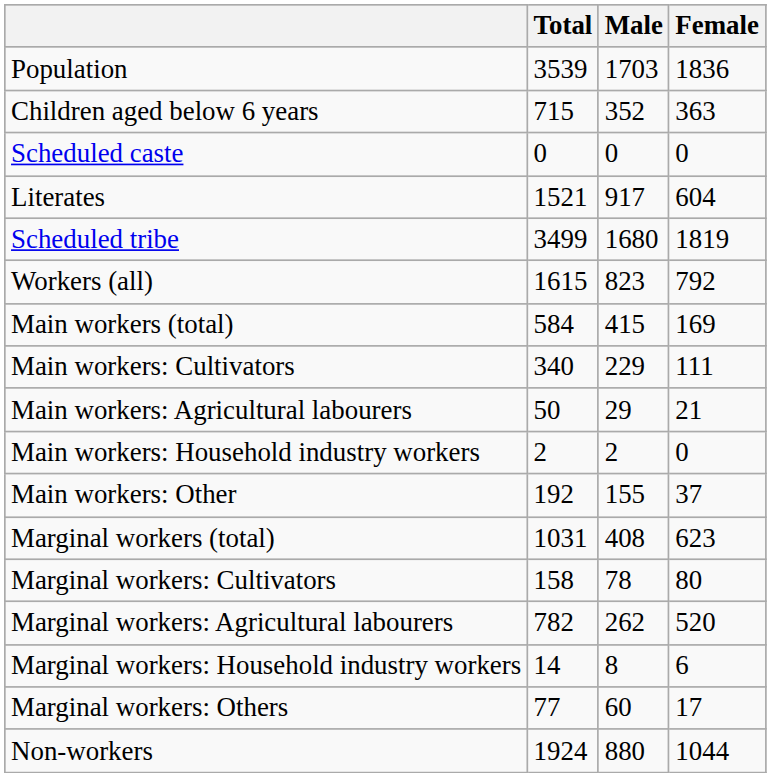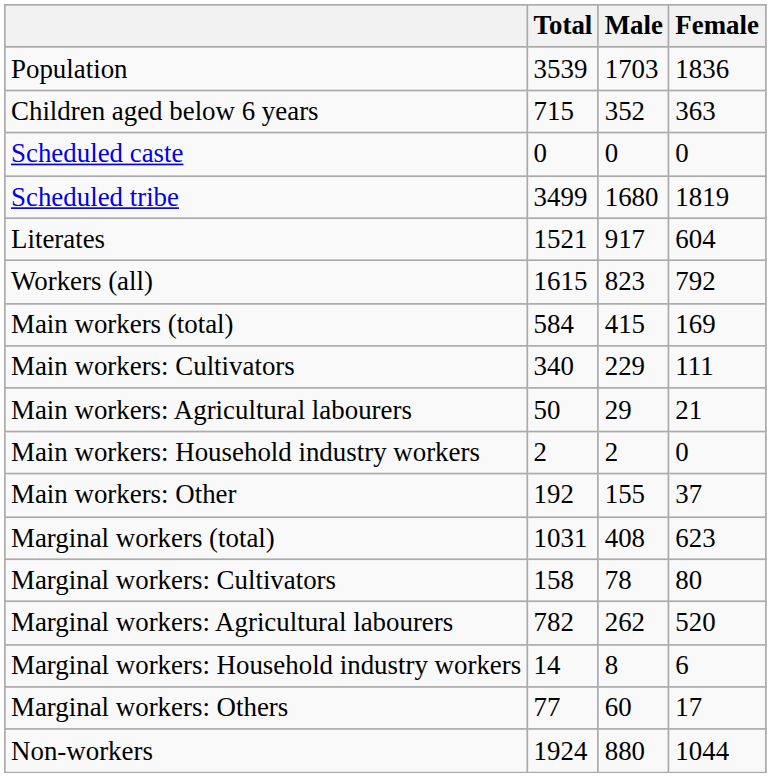rows swapped: Scheduled tribe <-> Literates
